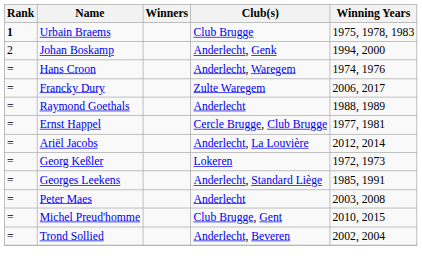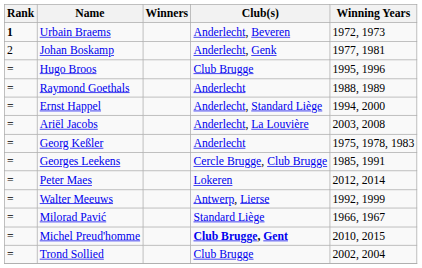Urbain Braems | Club(s): Club Brugge -> Anderlecht, Beveren
Urbain Braems | Winning Years: 1975, 1978, 1983 -> 1972, 1973
Johan Boskamp | Winning Years: 1994, 2000 -> 1977, 1981
+ row: = | Hugo Broos | Club Brugge | 1995, 1996
- row: = | Hans Croon | Anderlecht, Waregem | 1974, 1976
- row: = | Francky Dury | Zulte Waregem | 2006, 2017
Ernst Happel | Club(s): Cercle Brugge, Club Brugge -> Anderlecht, Standard Liège
Ernst Happel | Winning Years: 1977, 1981 -> 1994, 2000
Ariël Jacobs | Winning Years: 2012, 2014 -> 2003, 2008
Georg Keßler | Club(s): Lokeren -> Anderlecht
Georg Keßler | Winning Years: 1972, 1973 -> 1975, 1978, 1983
Georges Leekens | Club(s): Anderlecht, Standard Liège -> Cercle Brugge, Club Brugge
Peter Maes | Club(s): Anderlecht -> Lokeren
Peter Maes | Winning Years: 2003, 2008 -> 2012, 2014
+ row: = | Walter Meeuws | Antwerp, Lierse | 1992, 1999
+ row: = | Milorad Pavić | Standard Liège | 1966, 1967
Michel Preud'homme | Club(s): normal -> bold
Trond Sollied | Club(s): Anderlecht, Beveren -> Club Brugge
